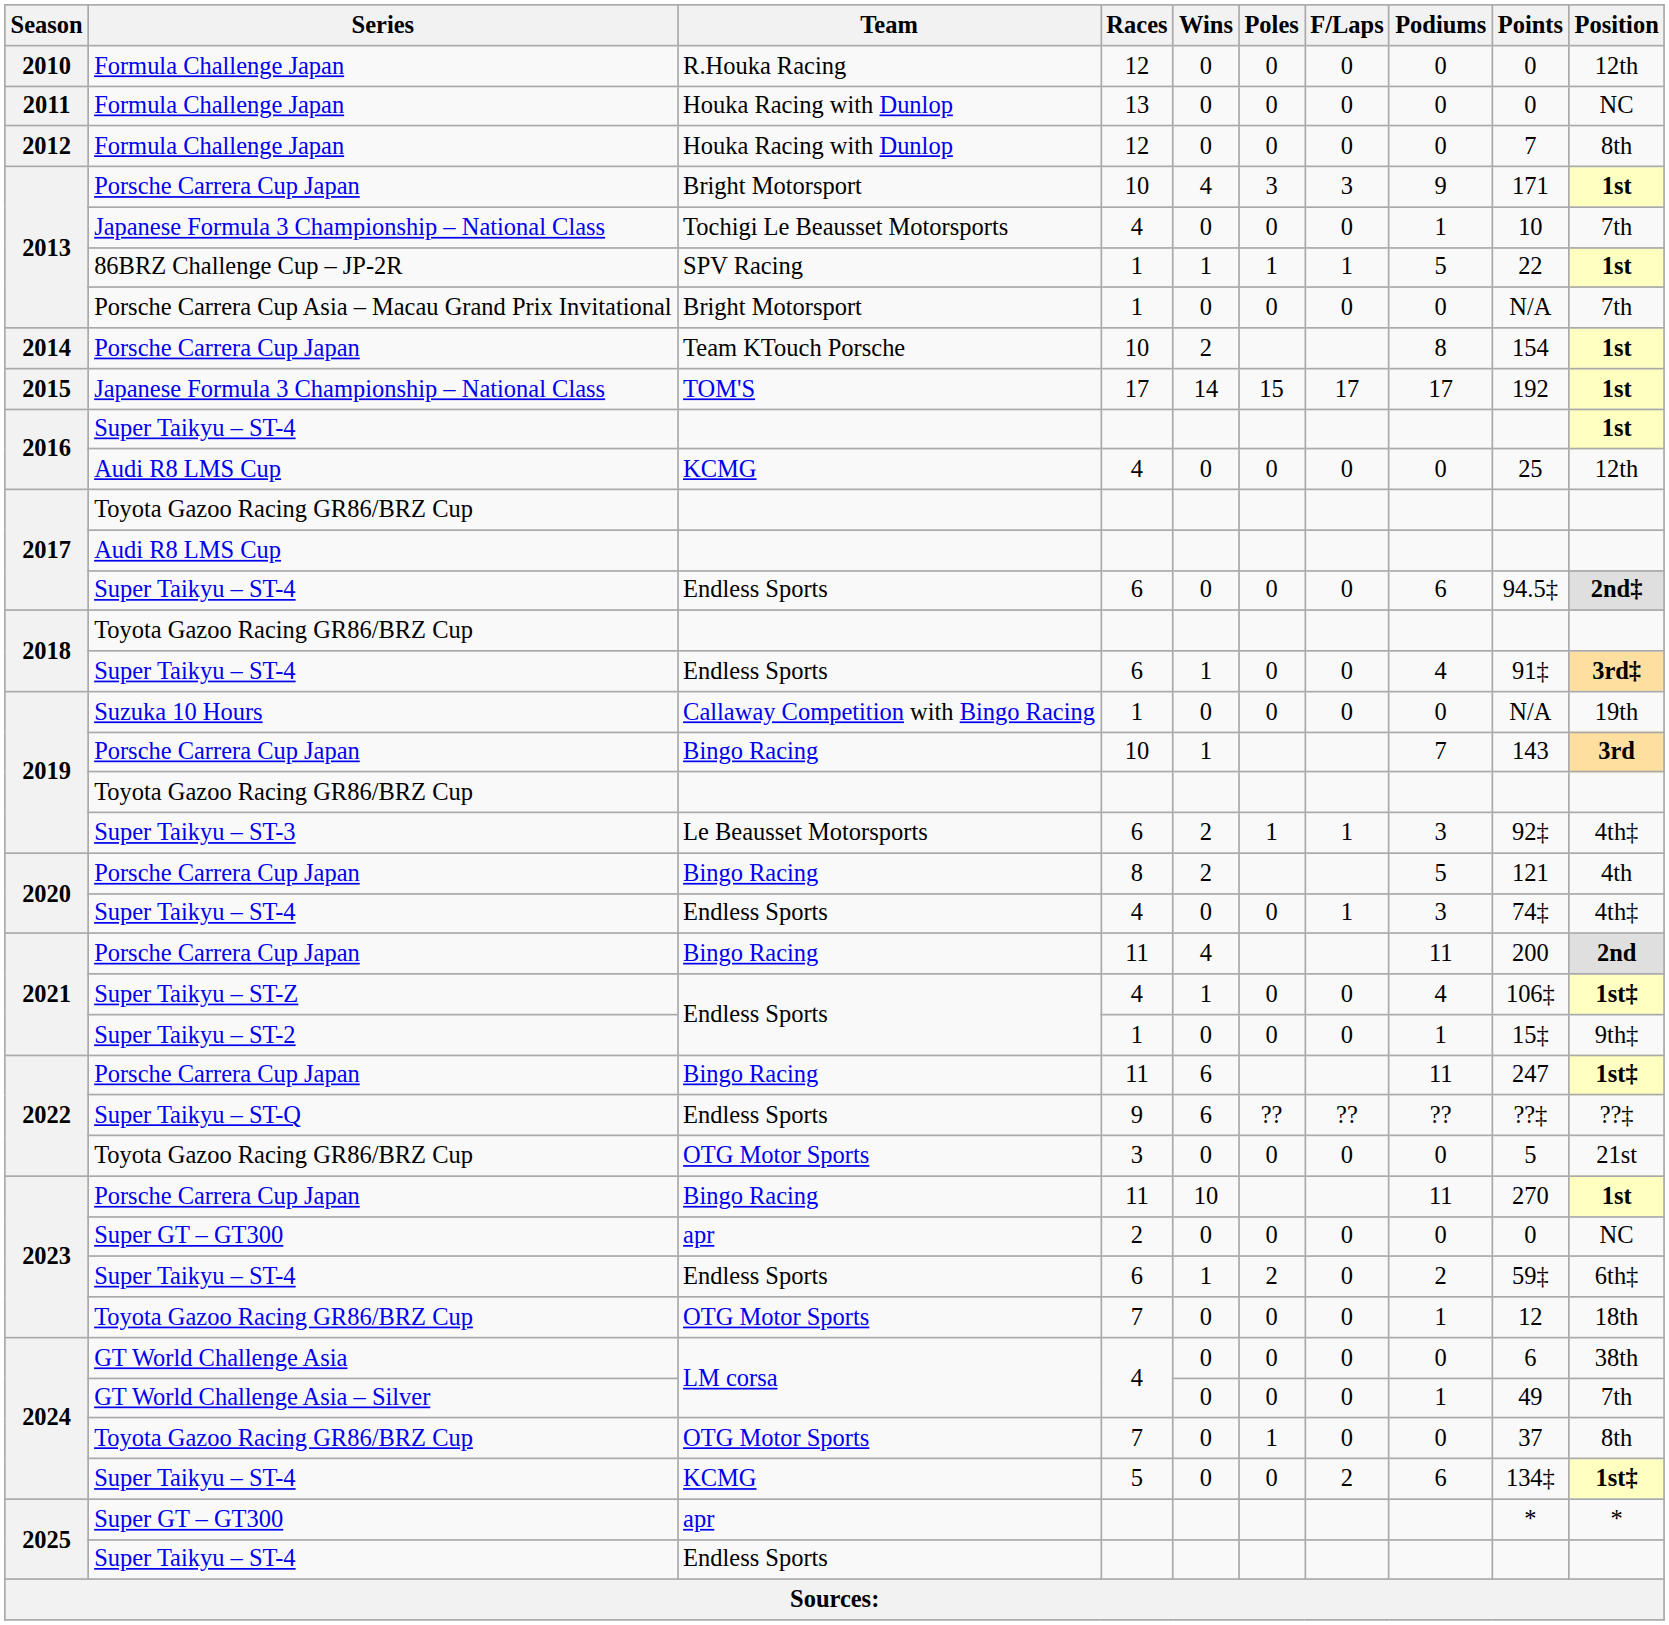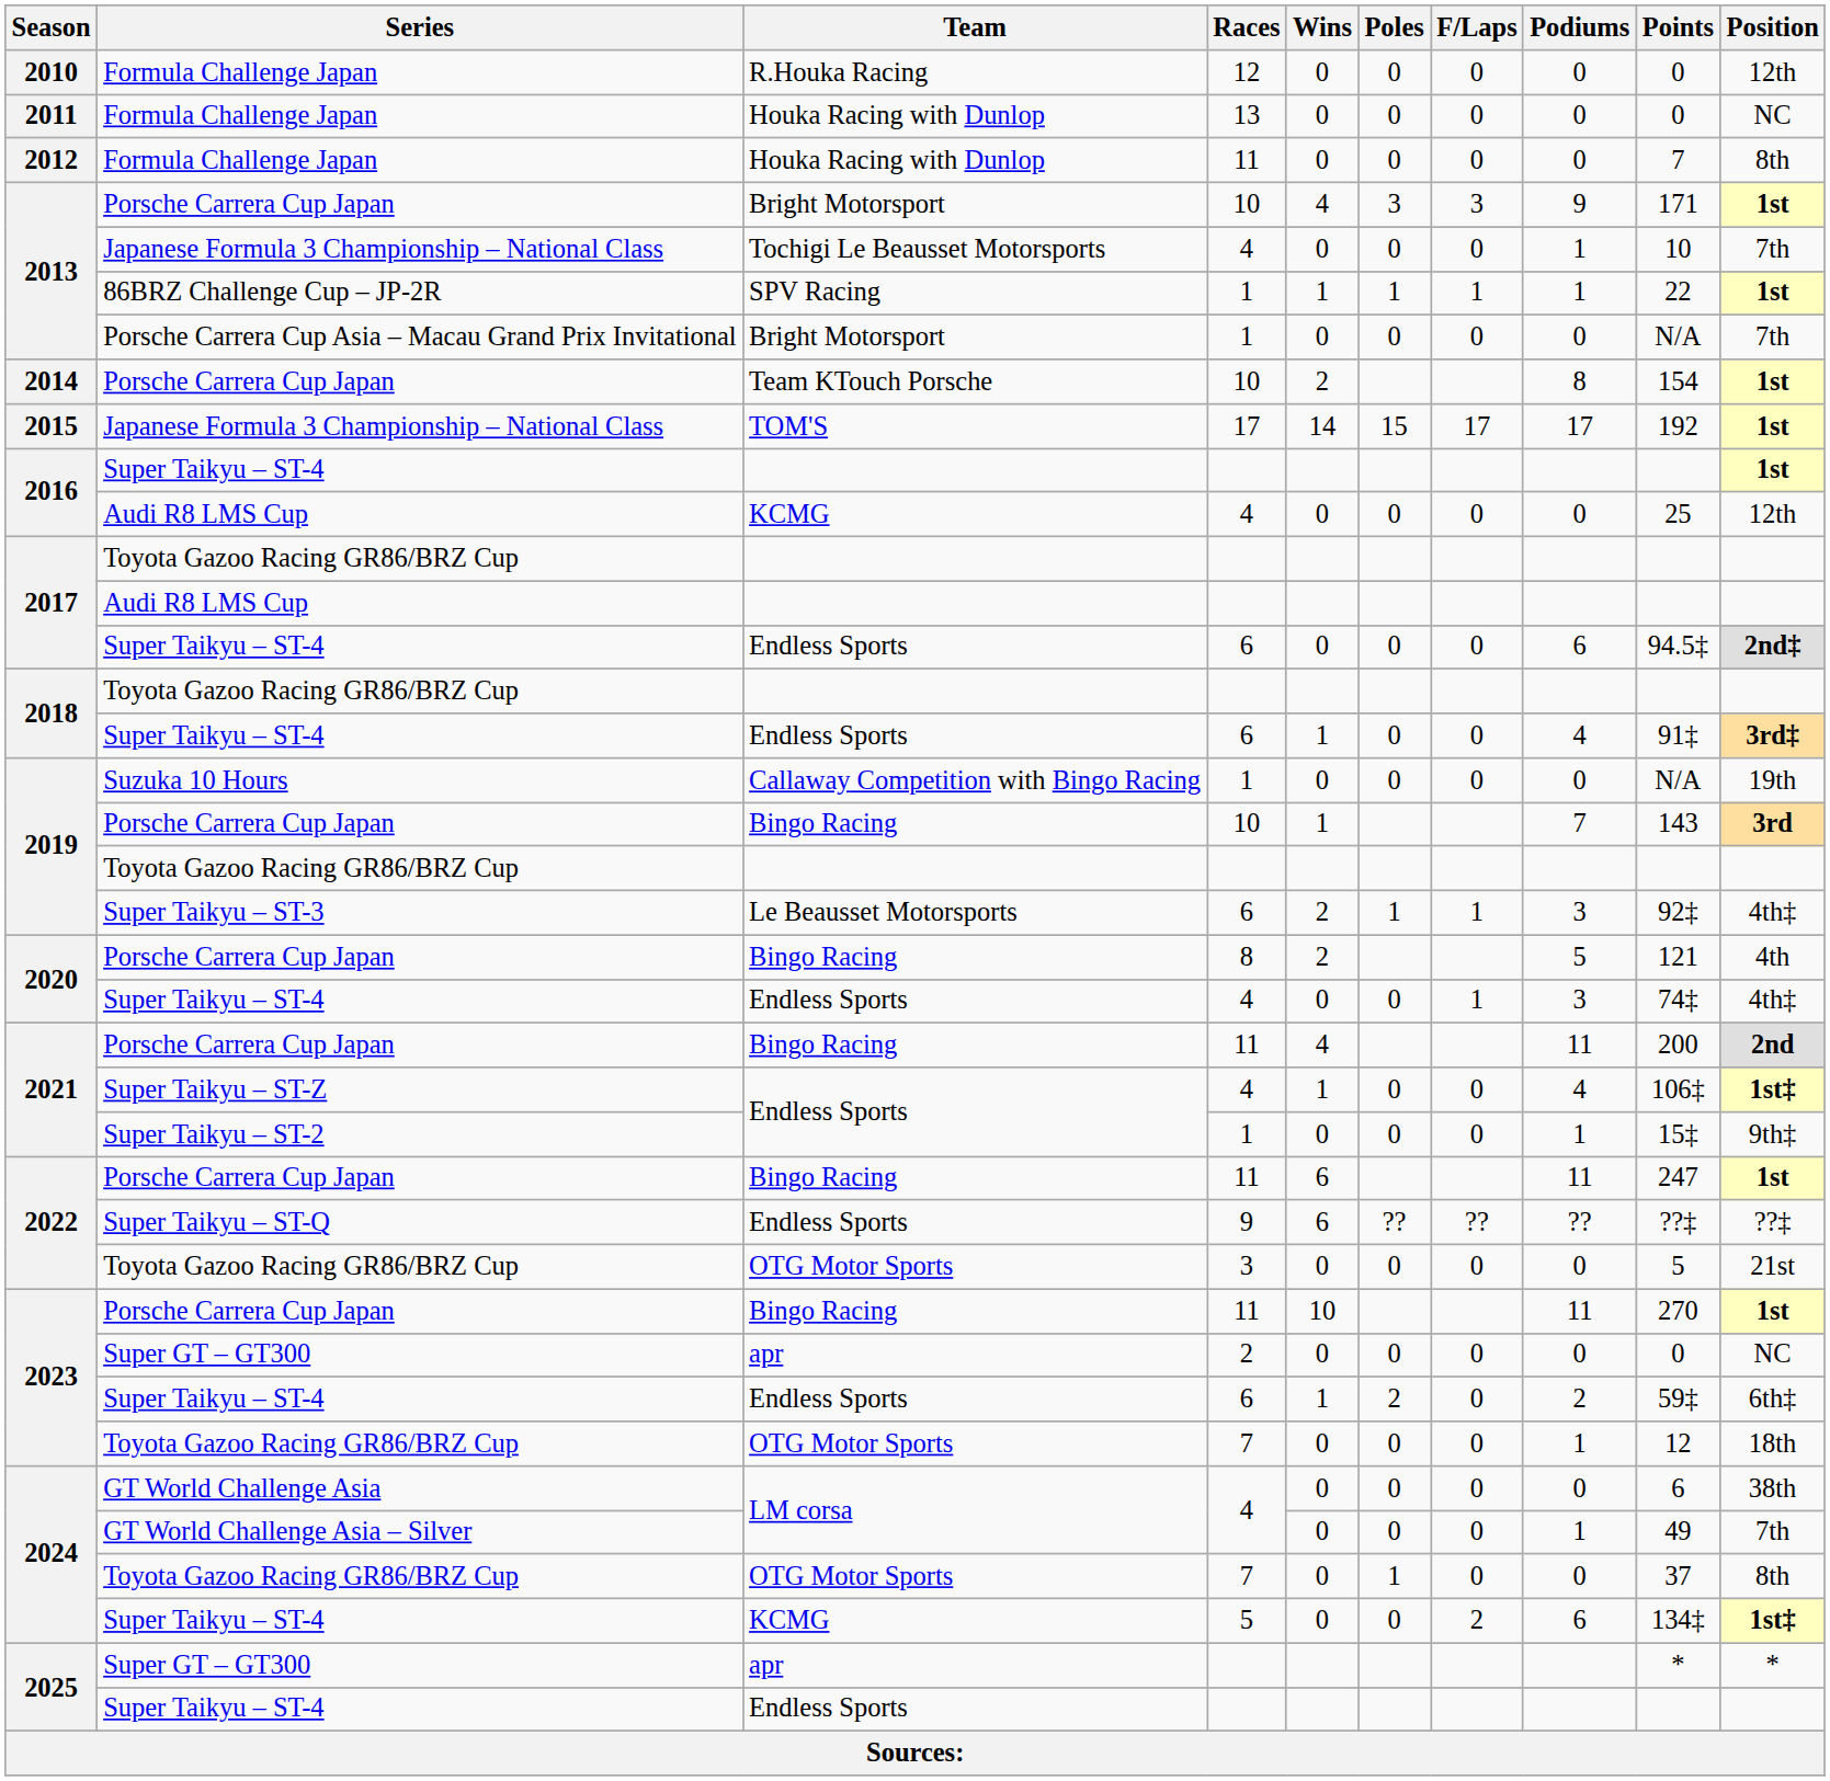2012 | Races: 12 -> 11
2013 / 86BRZ Challenge Cup – JP-2R | Podiums: 5 -> 1
2022 / Porsche Carrera Cup Japan | Position: 1st‡ -> 1st
